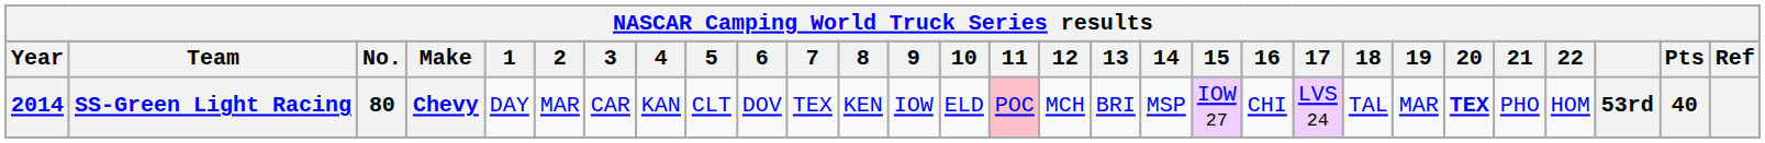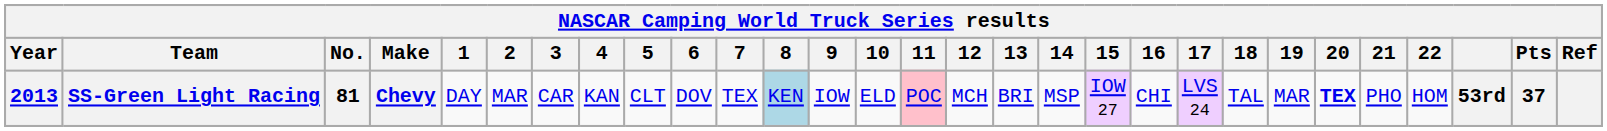SS-Green Light Racing | Year: 2014 -> 2013
SS-Green Light Racing | No.: 80 -> 81
SS-Green Light Racing | 8: no background -> lightblue background
SS-Green Light Racing | Pts: 40 -> 37
